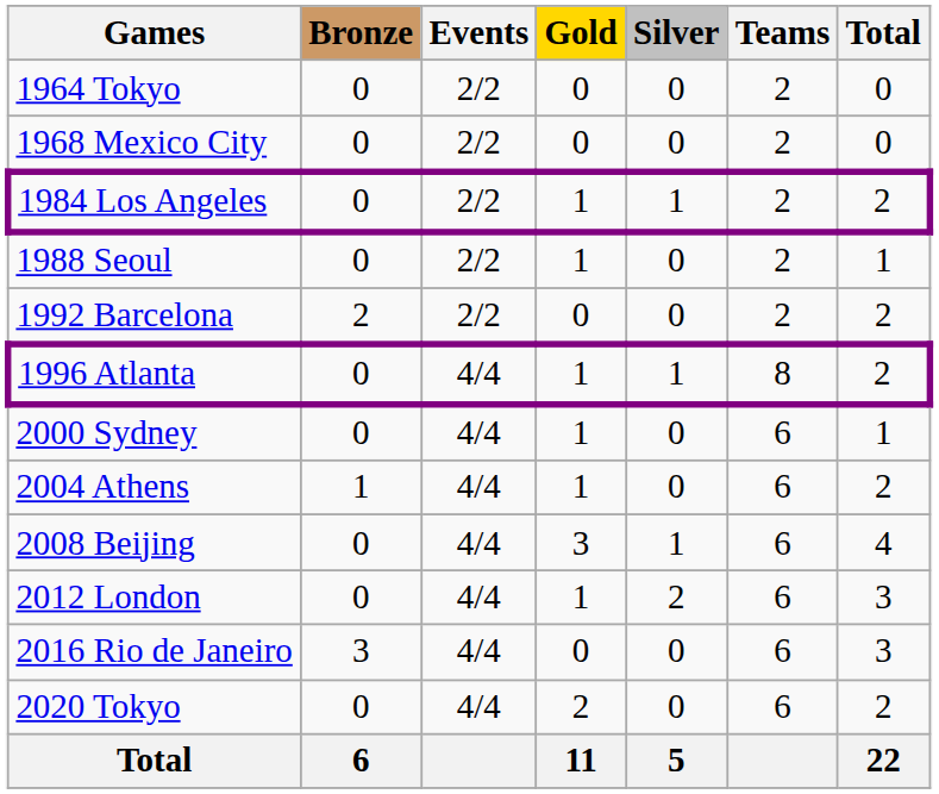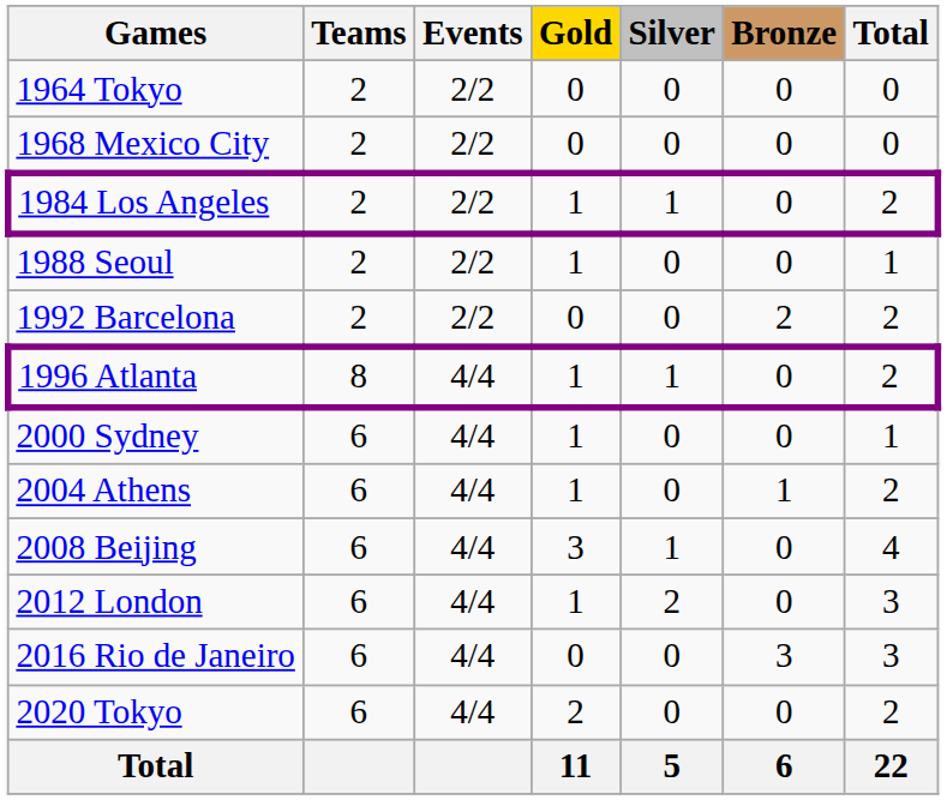columns swapped: Teams <-> Bronze
